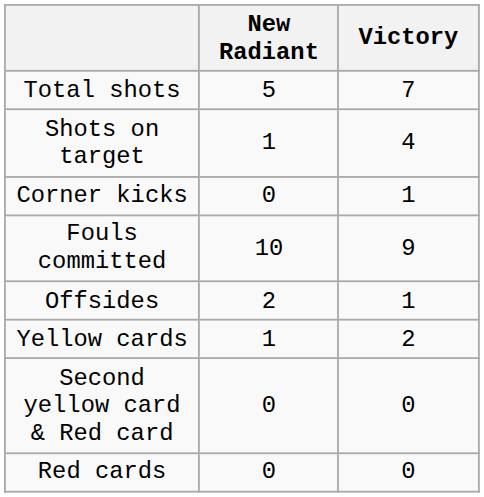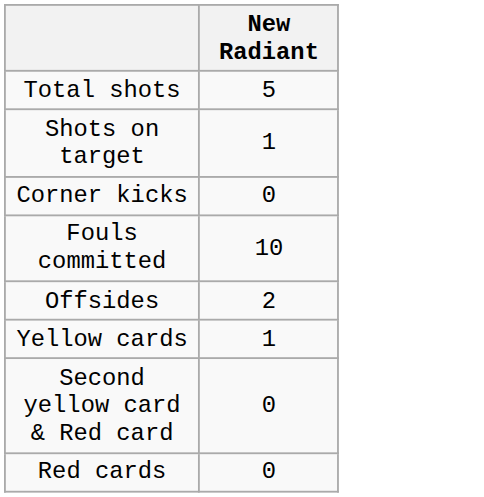- column: Victory | 7 | 4 | 1 | 9 | 1 | 2 | 0 | 0
